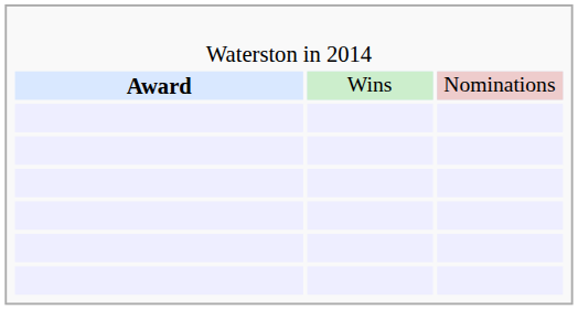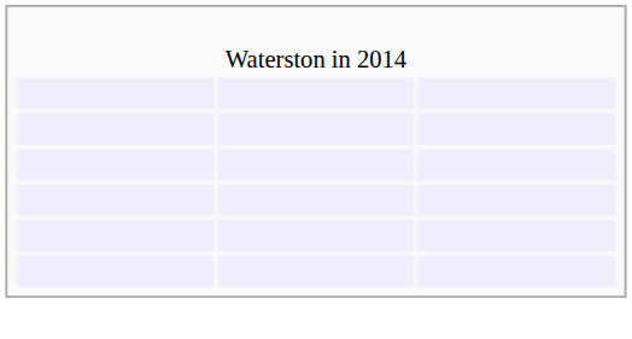- row: Award | Wins | Nominations
